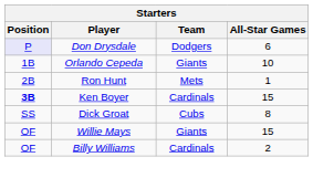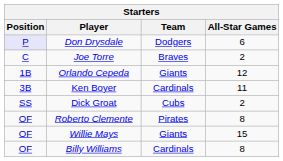+ row: C | Joe Torre | Braves | 2
Orlando Cepeda | All-Star Games: 10 -> 12
- row: 2B | Ron Hunt | Mets | 1
Ken Boyer | Position: bold -> normal
Ken Boyer | All-Star Games: 15 -> 11
Dick Groat | All-Star Games: 8 -> 2
+ row: OF | Roberto Clemente | Pirates | 8
Billy Williams | All-Star Games: 2 -> 8
